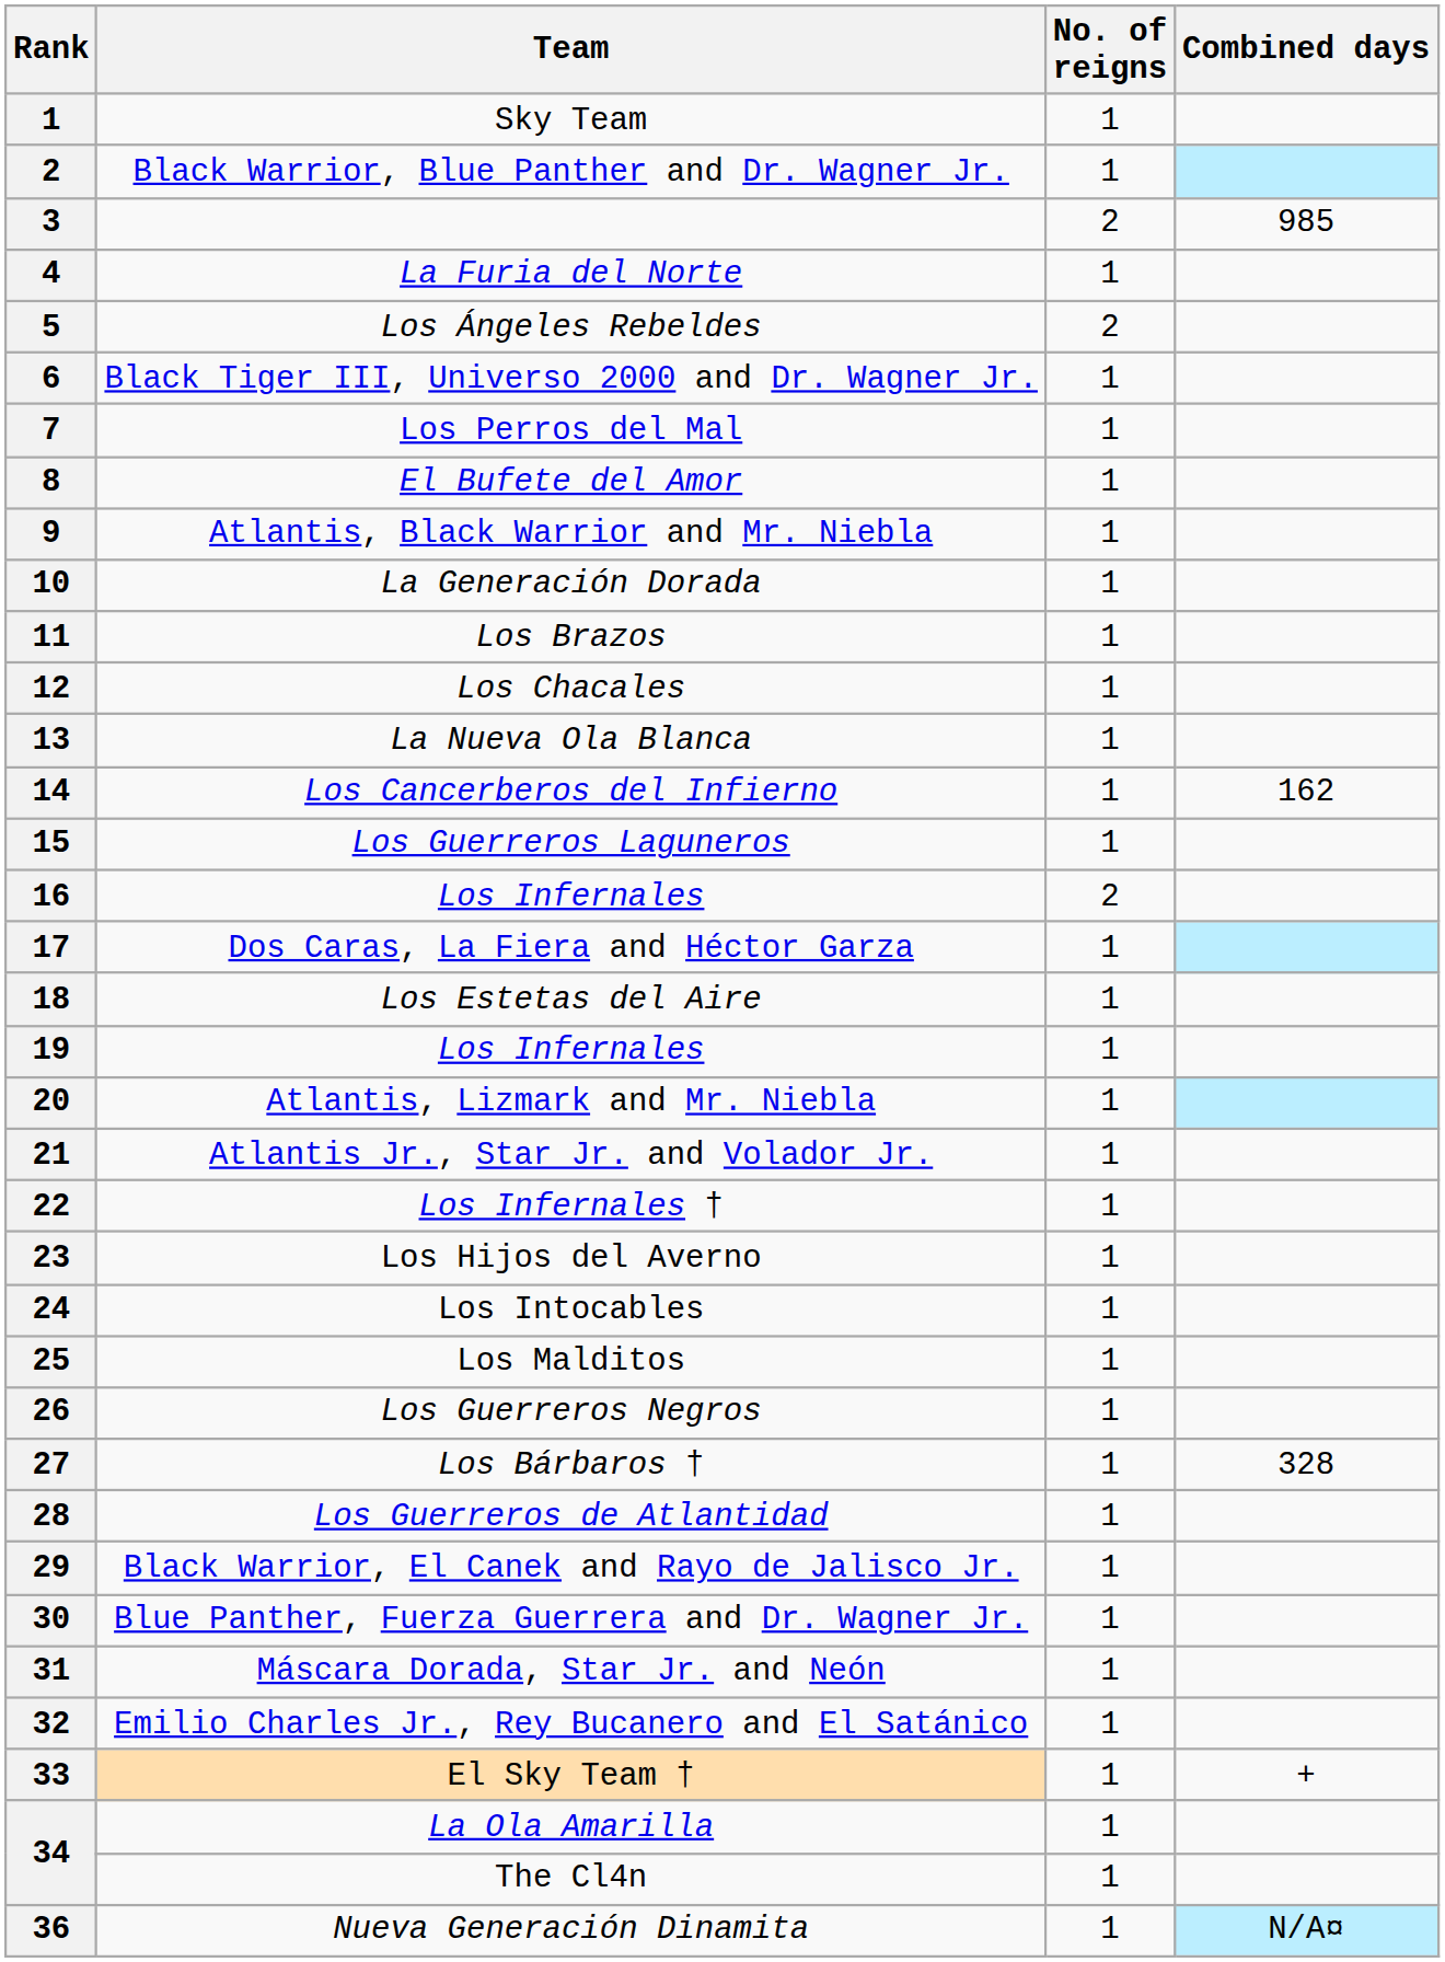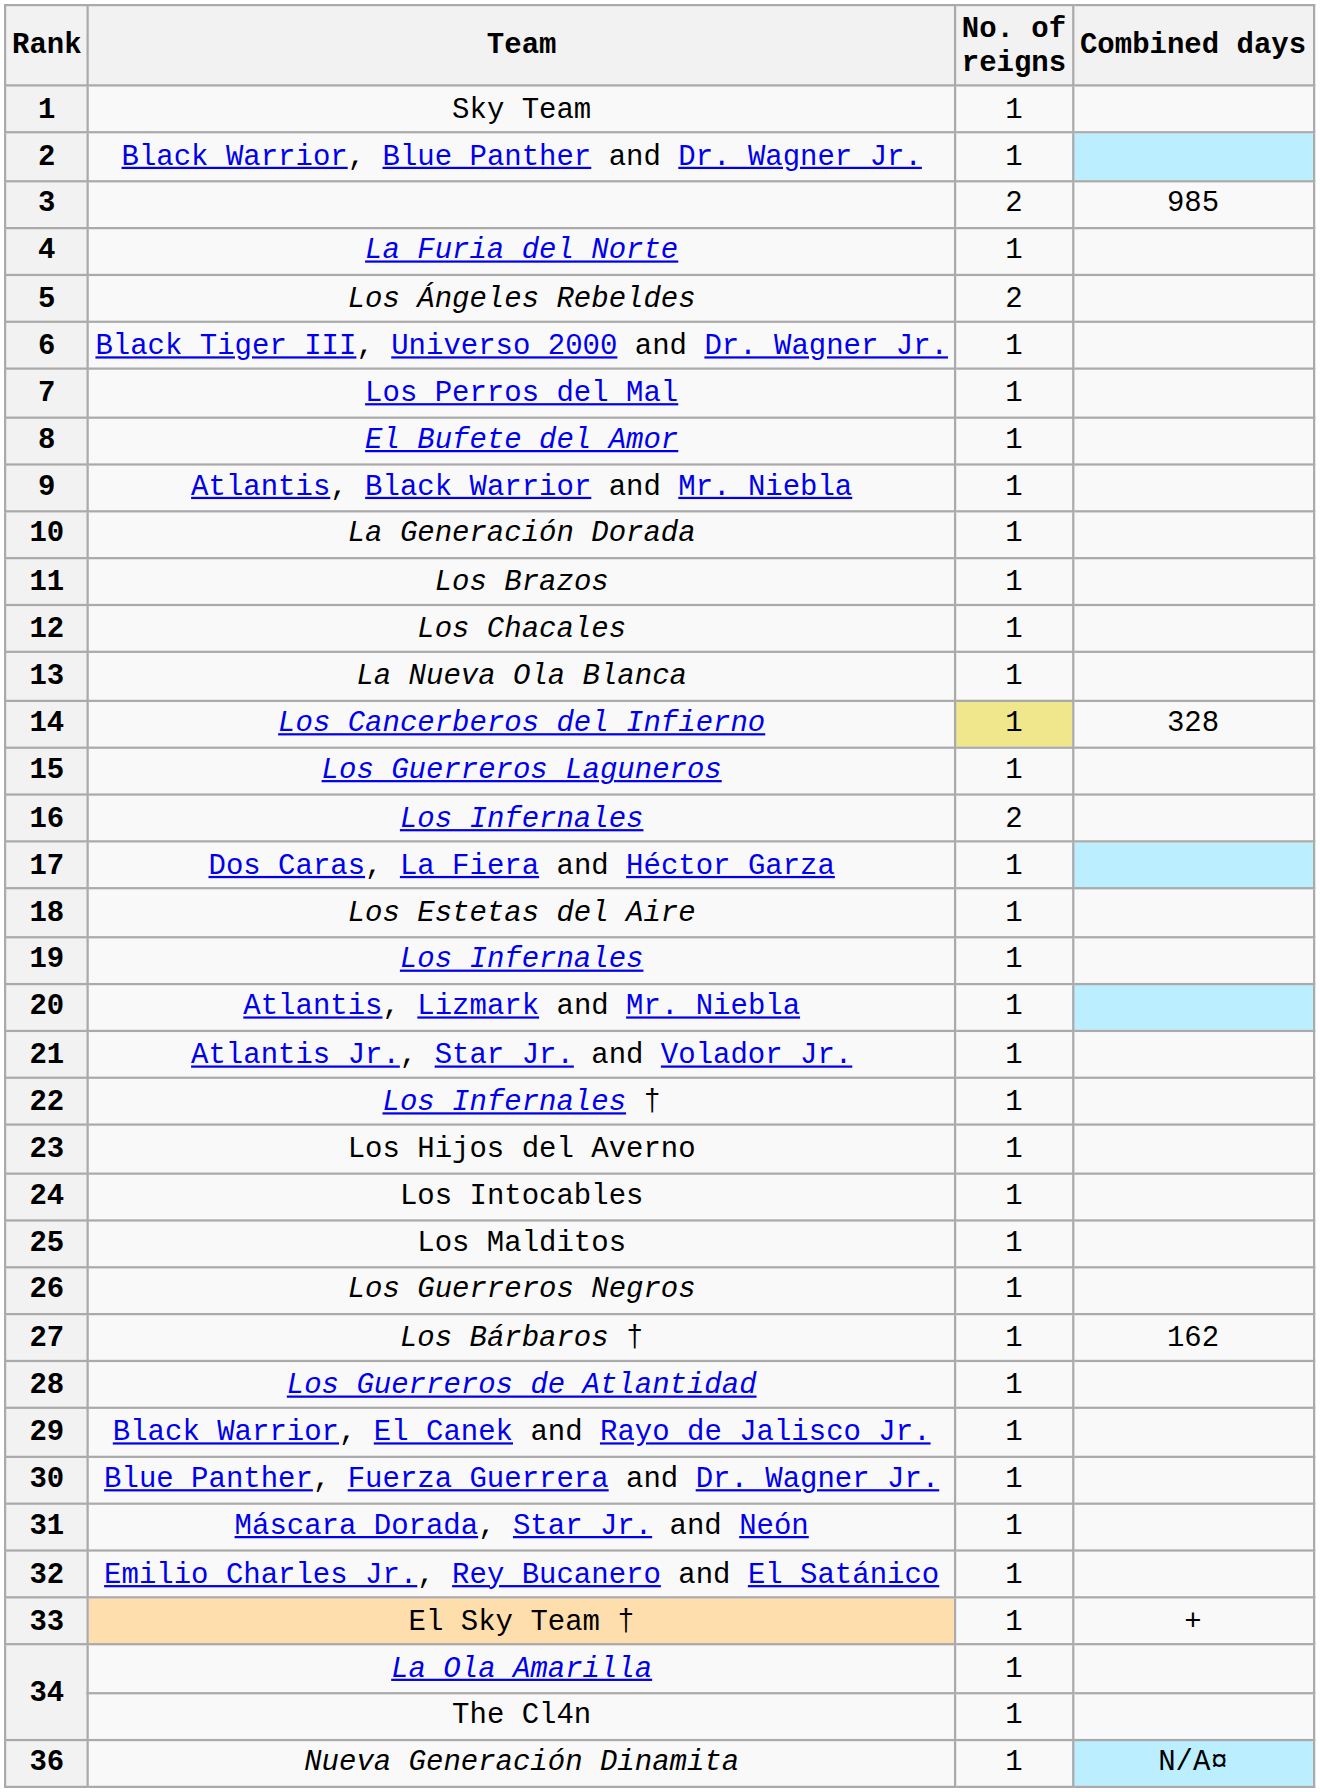Los Cancerberos del Infierno | No. of reigns: no background -> khaki background
Los Cancerberos del Infierno | Combined days: 162 -> 328
Los Bárbaros † | Combined days: 328 -> 162
